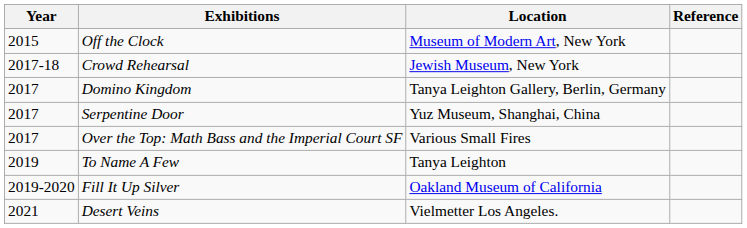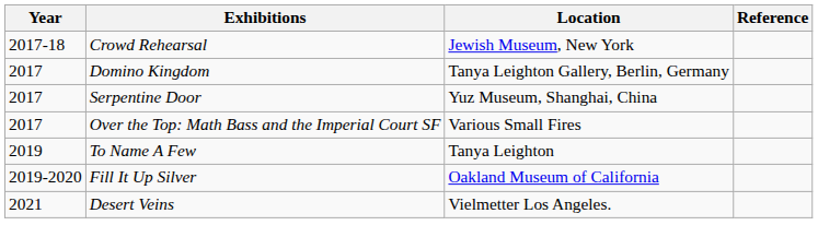- row: 2015 | Off the Clock | Museum of Modern Art, New York
